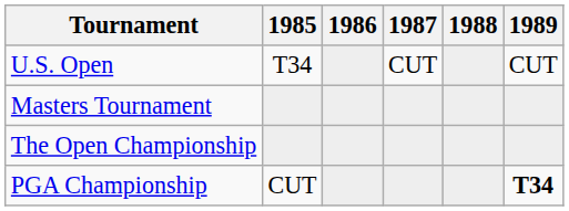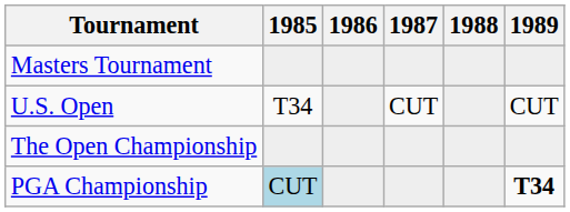rows swapped: Masters Tournament <-> U.S. Open
PGA Championship | 1985: no background -> lightblue background
